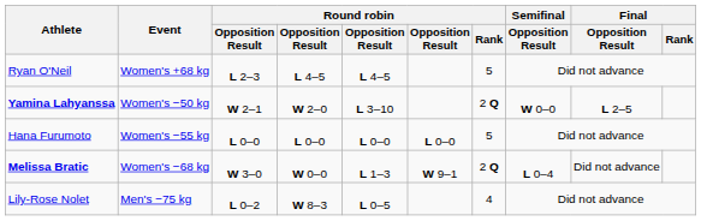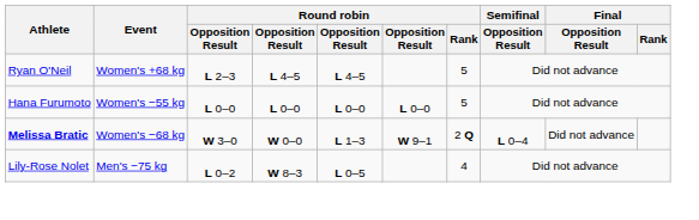- row: Yamina Lahyanssa | Women's −50 kg | W 2–1 | W 2–0 | L 3–10 | 2 Q | W 0–0 | L 2–5
